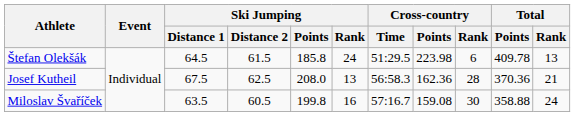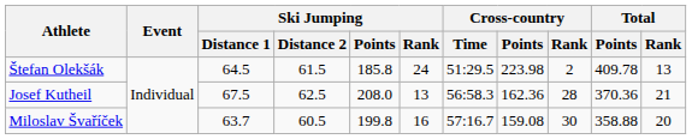Štefan Olekšák | Cross-country / Rank: 6 -> 2
Miloslav Švaříček | Ski Jumping / Distance 1: 63.5 -> 63.7
Miloslav Švaříček | Total / Rank: 24 -> 20
